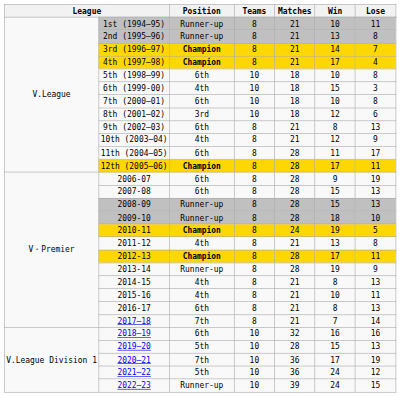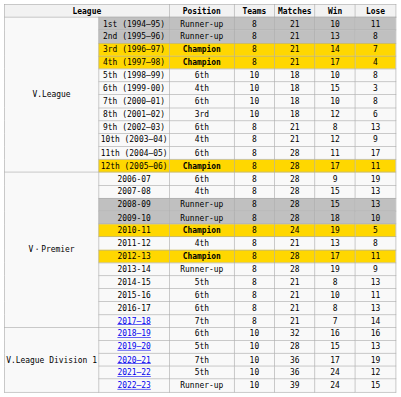2007-08 | Position: 6th -> 4th
2014-15 | Position: 4th -> 5th
2015-16 | Position: 4th -> 6th
